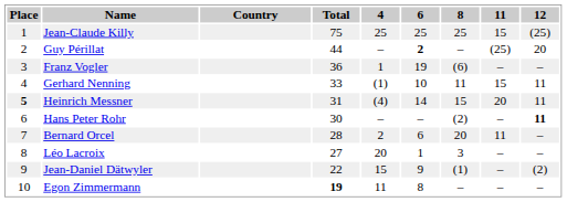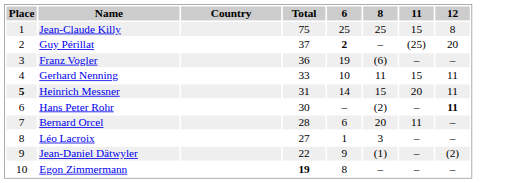- column: 4 | 25 | – | 1 | (1) | (4) | – | 2 | 20 | 15 | 11
Jean-Claude Killy | 12: (25) -> 8
Guy Périllat | Total: 44 -> 37
